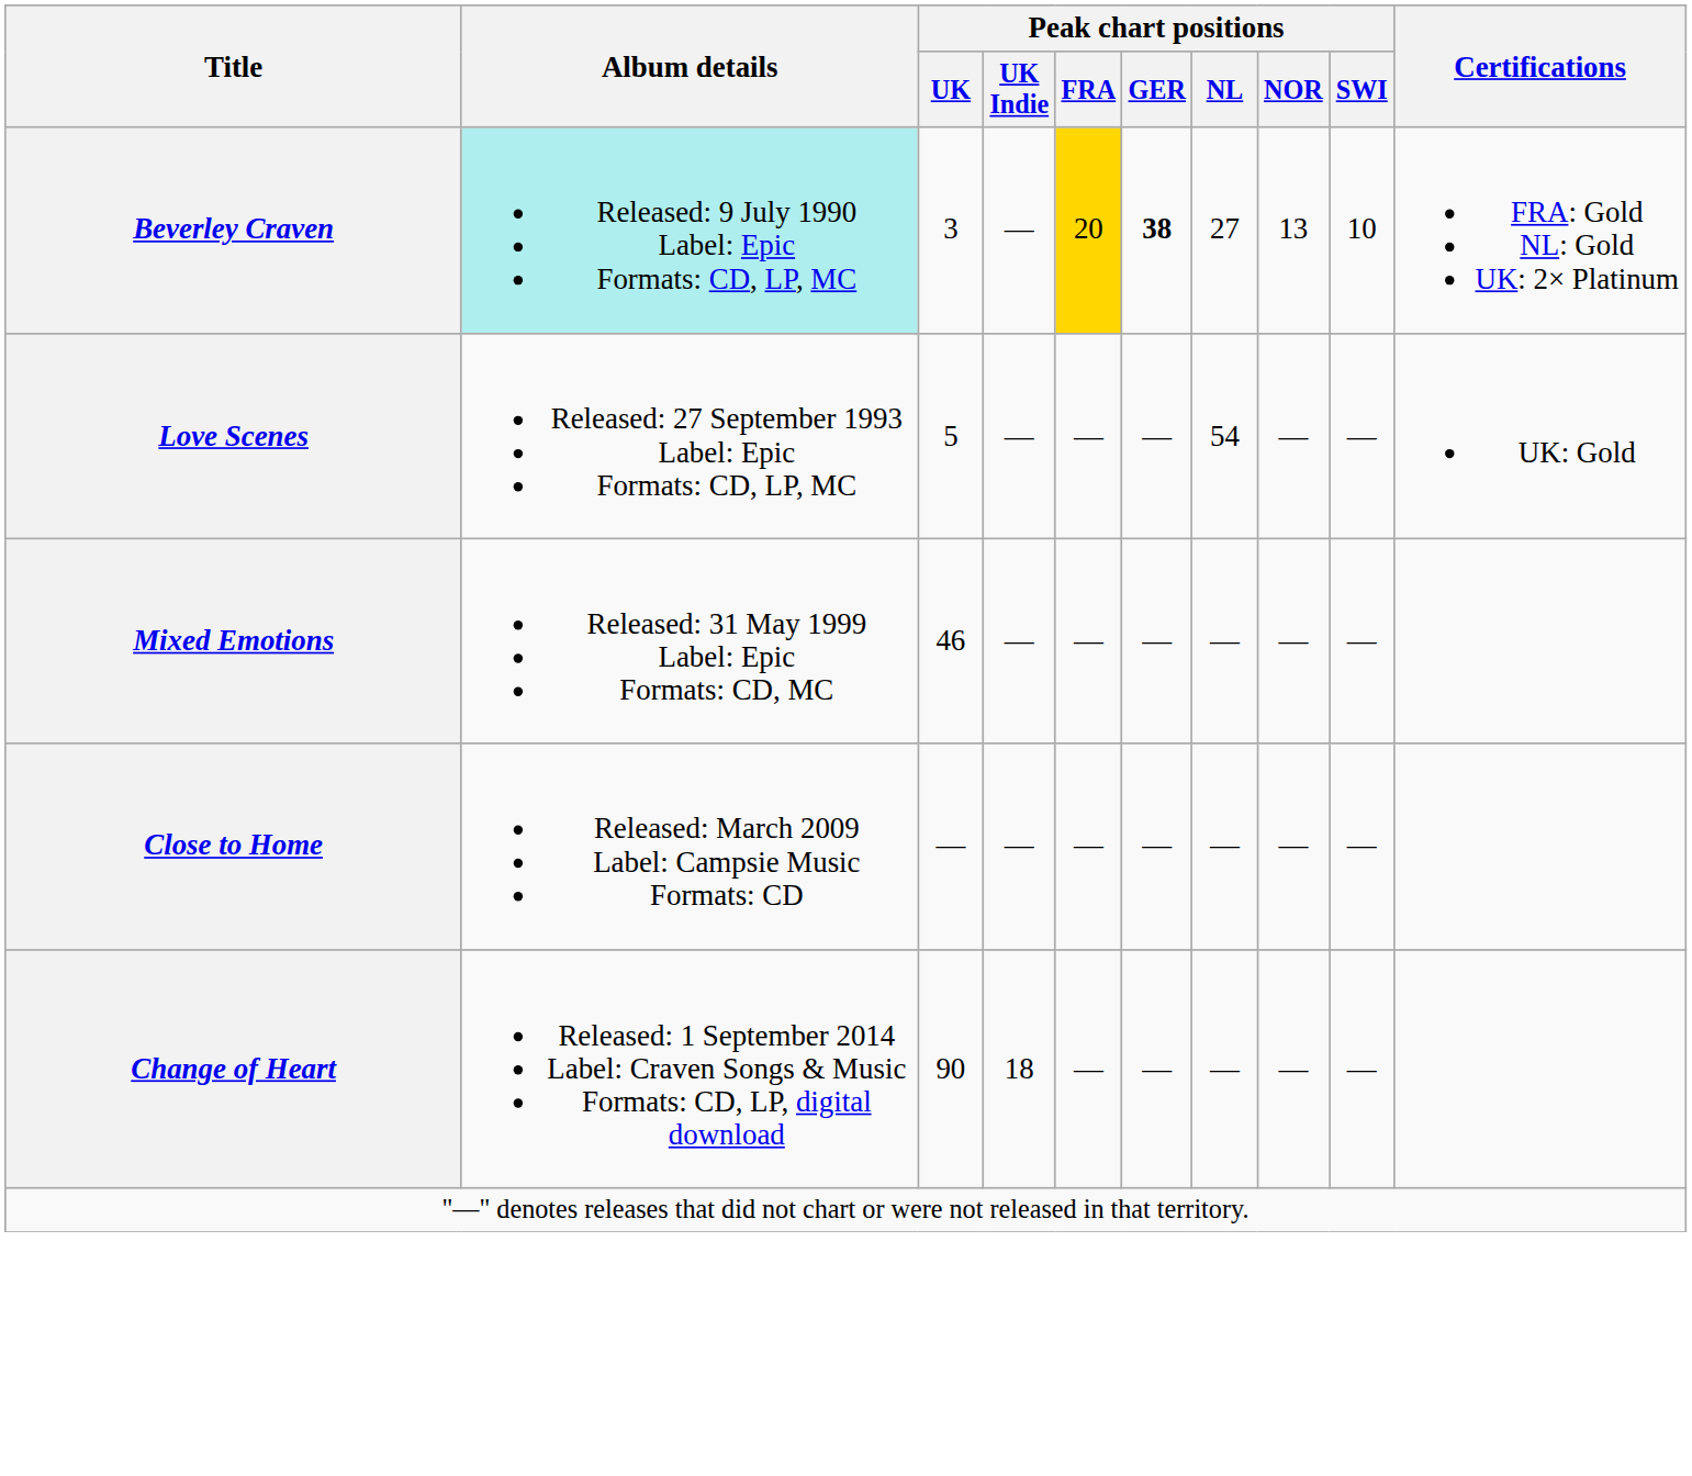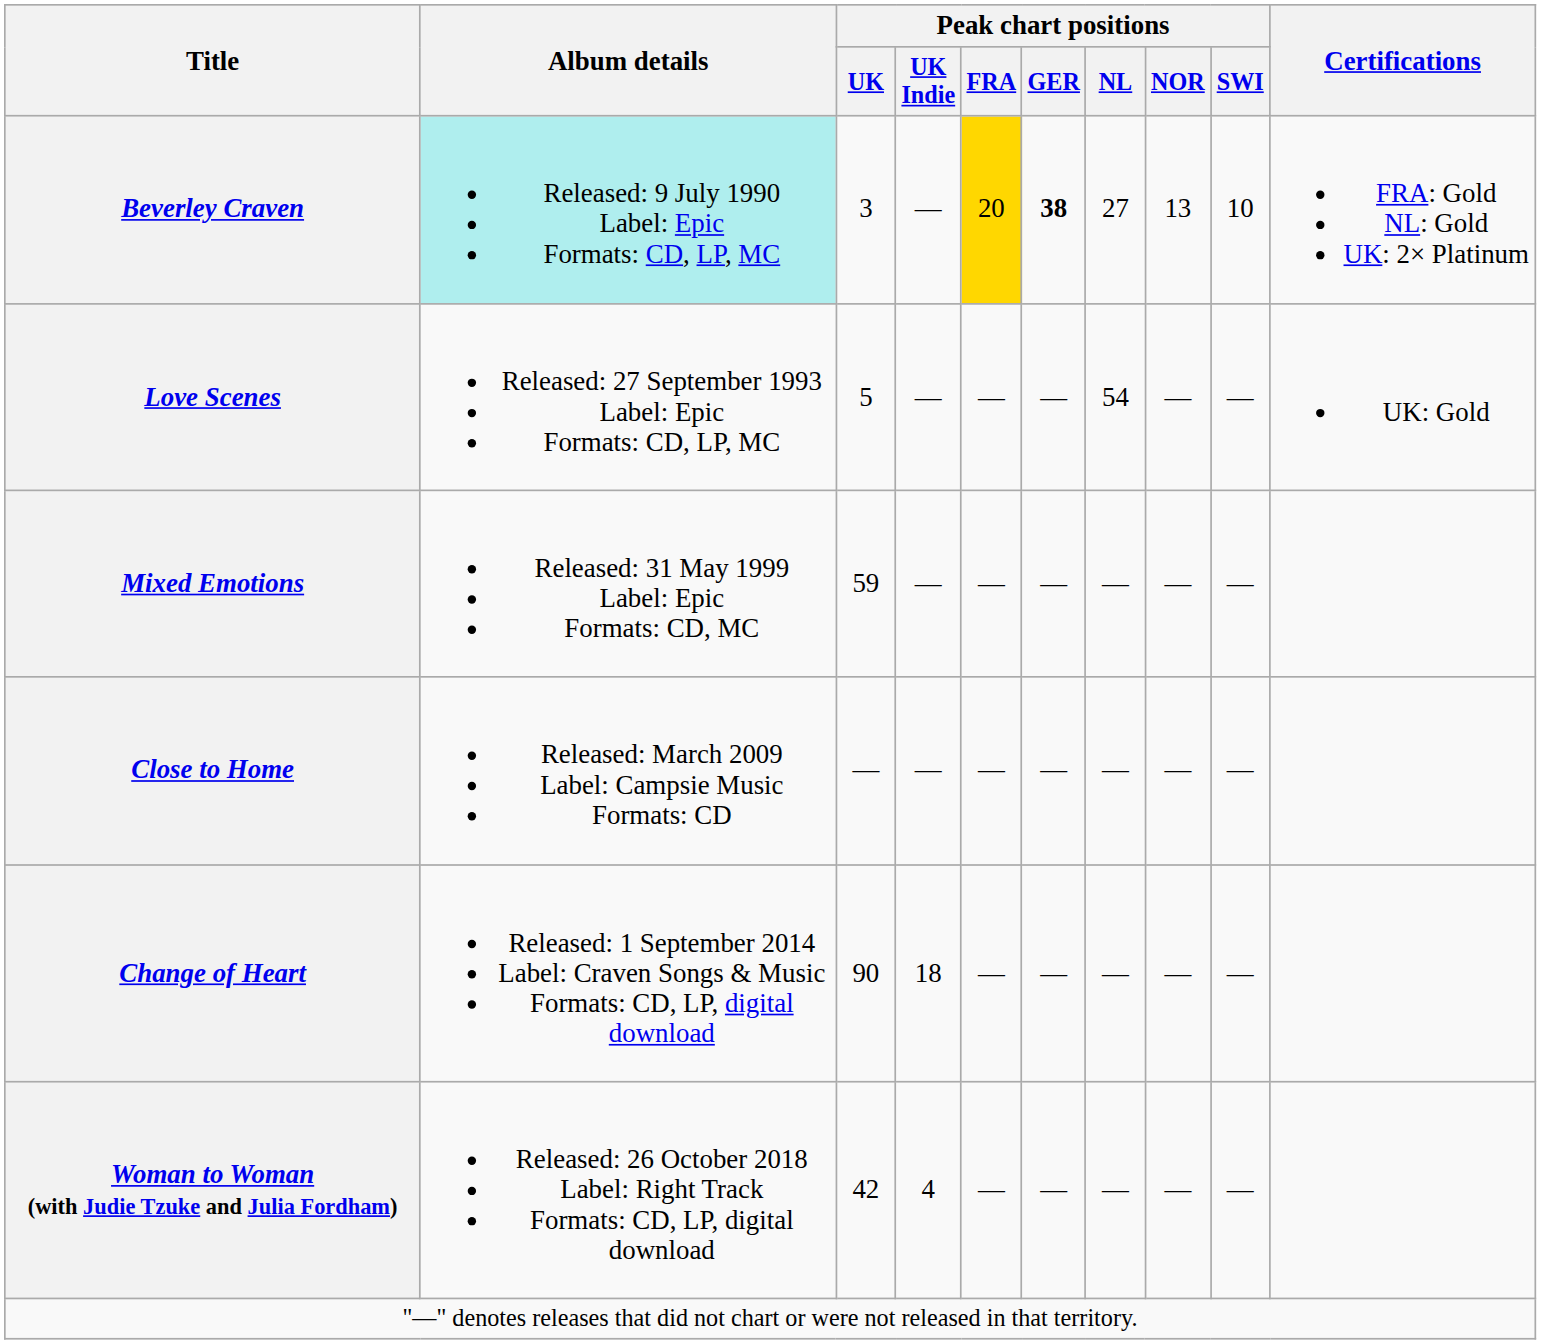Mixed Emotions | Peak chart positions / UK: 46 -> 59
+ row: Woman to Woman (with Judie Tzuke and Julia Fordham) | Released: 26 October 2018 Label: Right Track Formats: CD, LP, digital download | 42 | 4 | — | — | — | — | —
